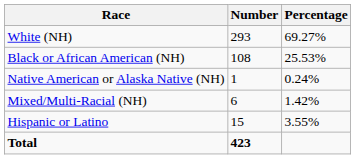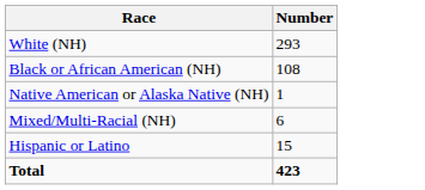- column: Percentage | 69.27% | 25.53% | 0.24% | 1.42% | 3.55%
